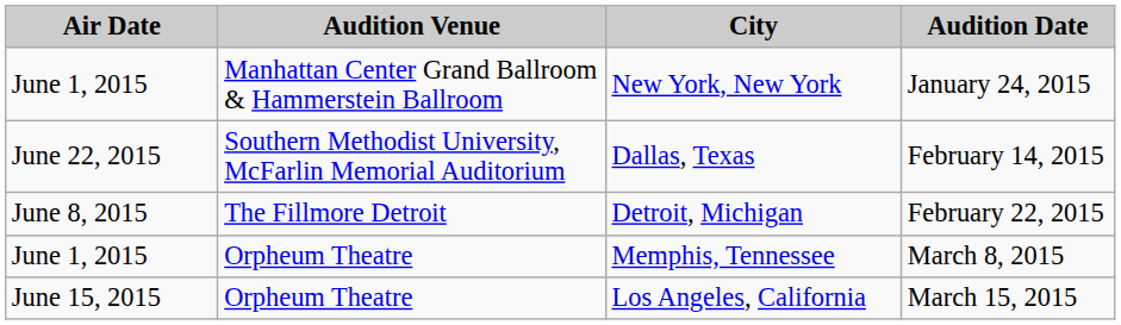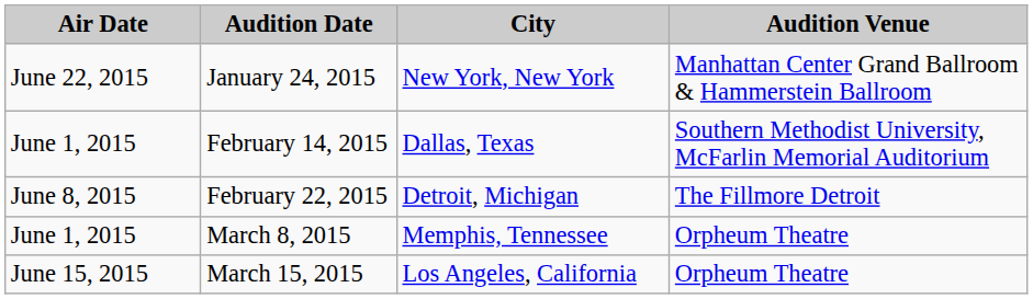columns swapped: Audition Venue <-> Audition Date
New York, New York | Air Date: June 1, 2015 -> June 22, 2015
Dallas, Texas | Air Date: June 22, 2015 -> June 1, 2015
